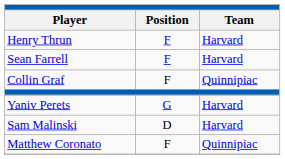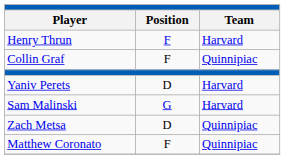- row: Sean Farrell | F | Harvard
Yaniv Perets | Position: G -> D
Sam Malinski | Position: D -> G
+ row: Zach Metsa | D | Quinnipiac
